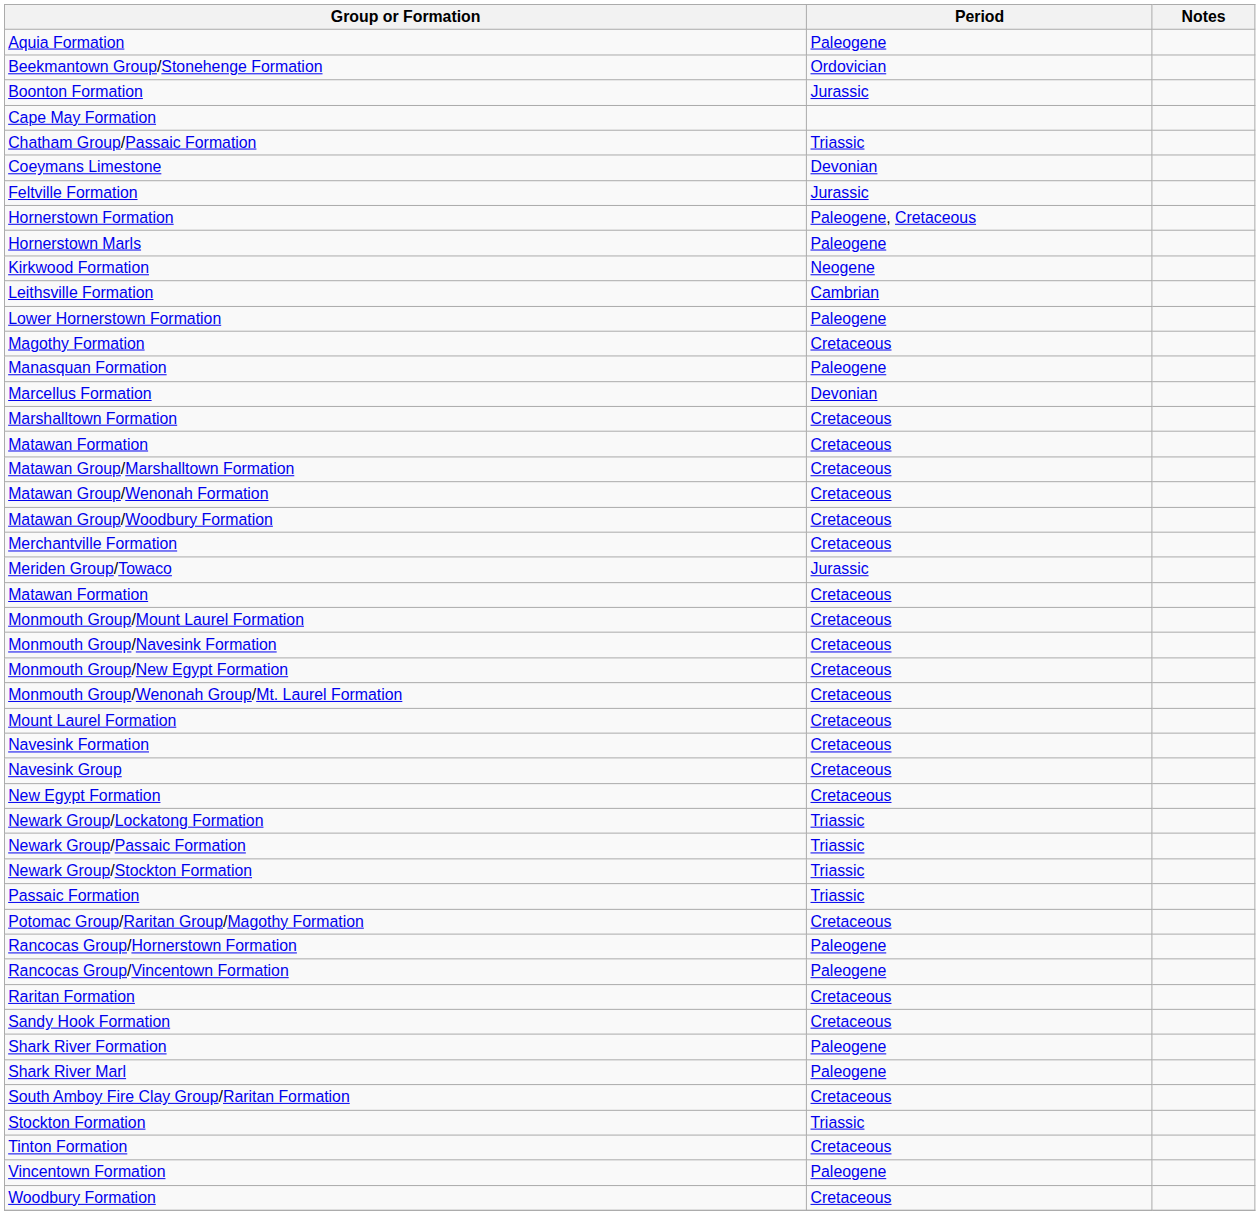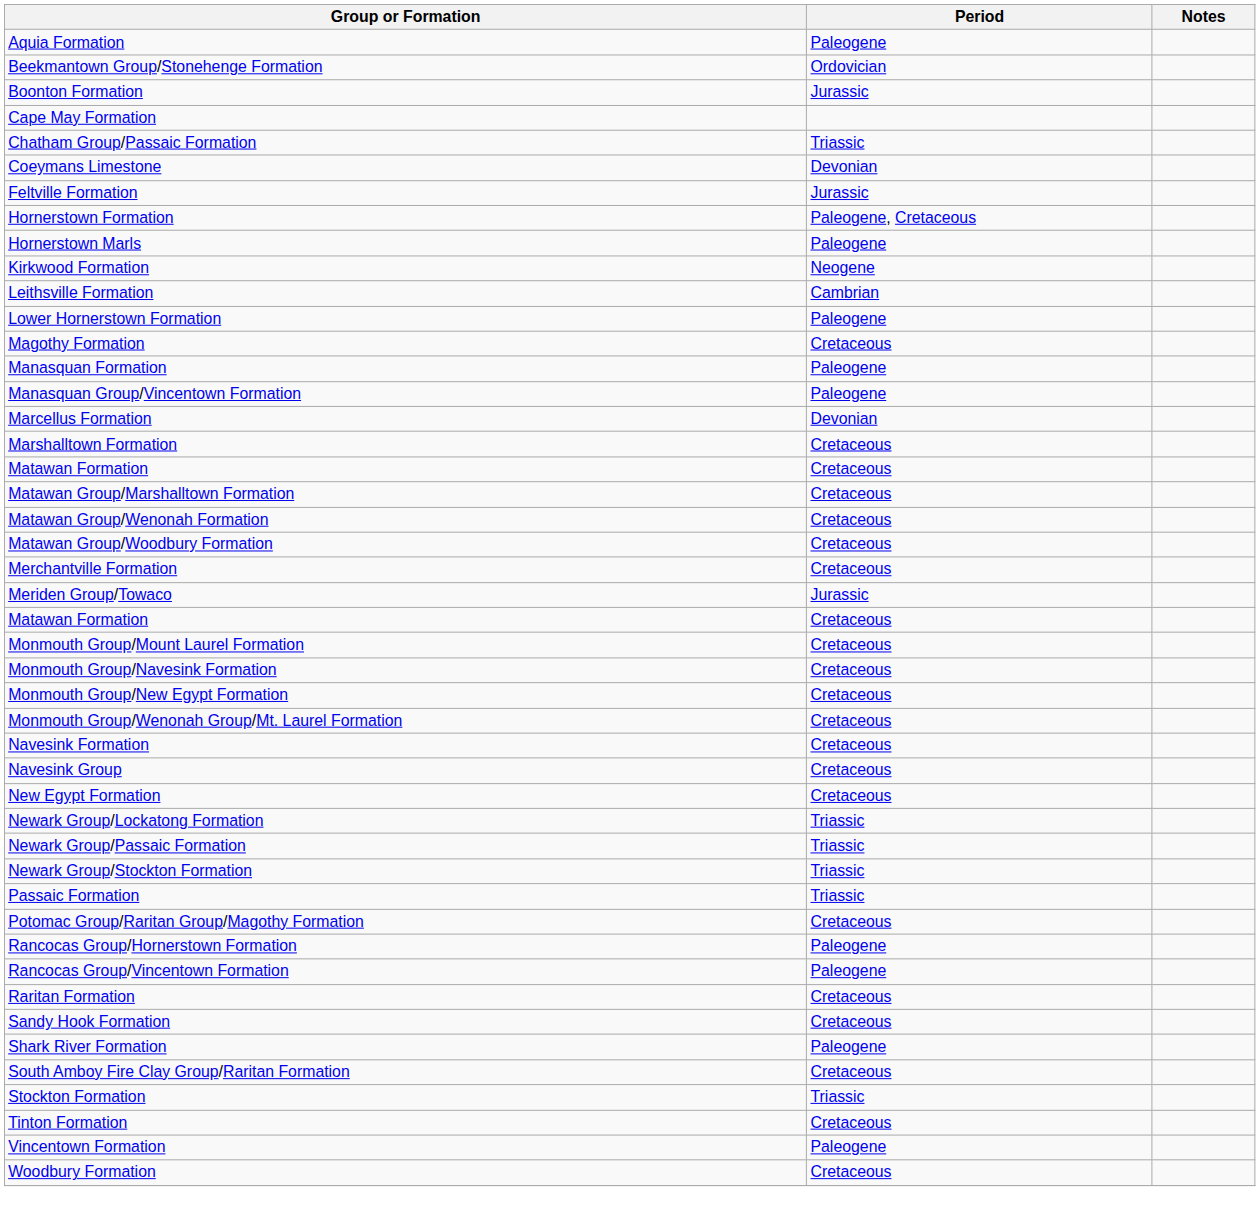+ row: Manasquan Group/Vincentown Formation | Paleogene
- row: Mount Laurel Formation | Cretaceous
- row: Shark River Marl | Paleogene
